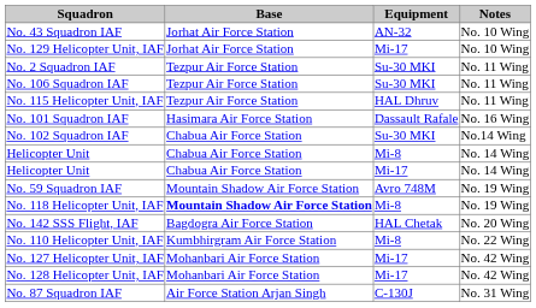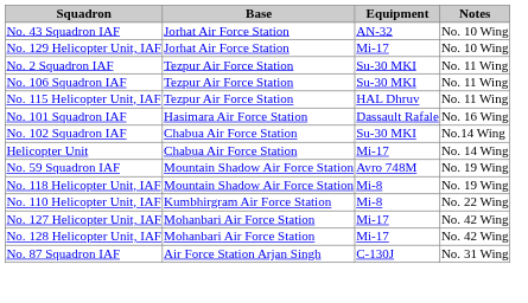- row: Helicopter Unit | Chabua Air Force Station | Mi-8 | No. 14 Wing
No. 118 Helicopter Unit, IAF | Base: bold -> normal
- row: No. 142 SSS Flight, IAF | Bagdogra Air Force Station | HAL Chetak | No. 20 Wing
